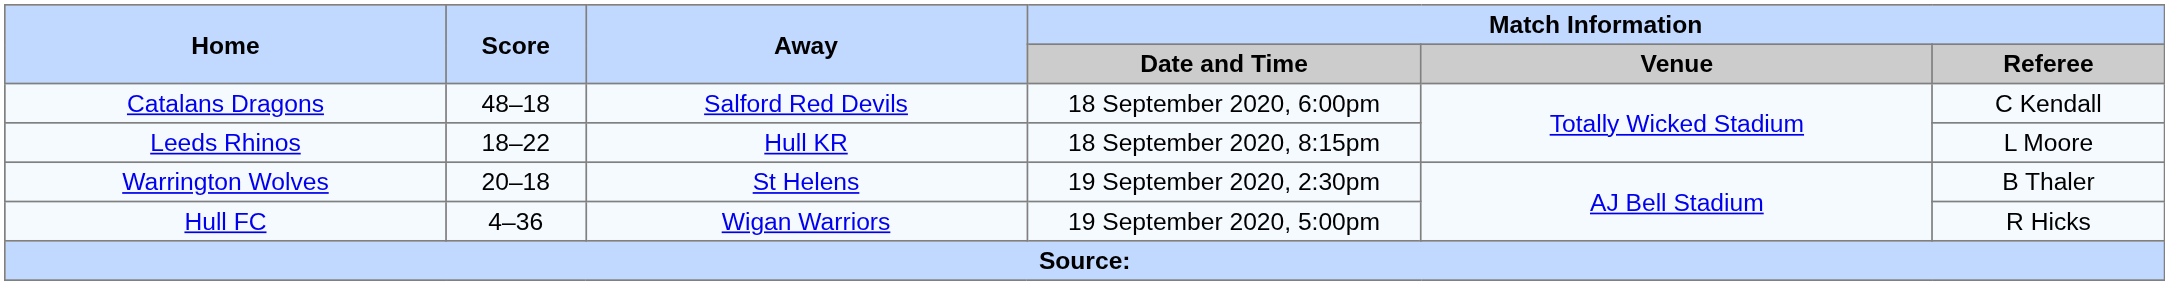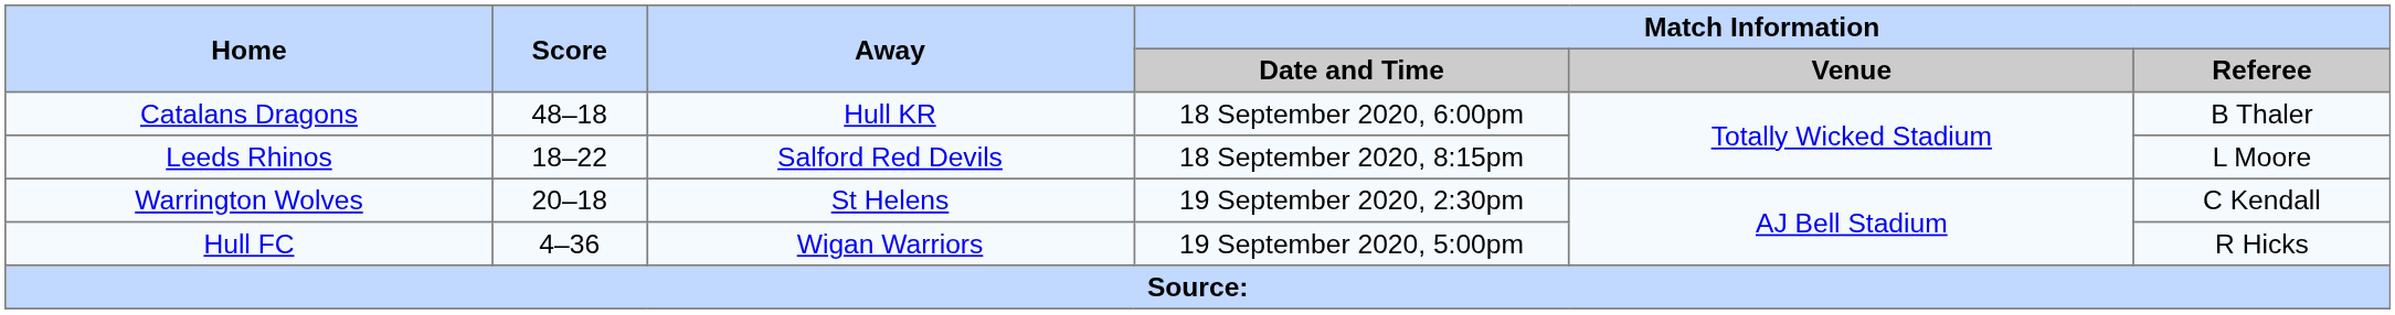Catalans Dragons | Away: Salford Red Devils -> Hull KR
Catalans Dragons | Match Information / Referee: C Kendall -> B Thaler
Leeds Rhinos | Away: Hull KR -> Salford Red Devils
Warrington Wolves | Match Information / Referee: B Thaler -> C Kendall
